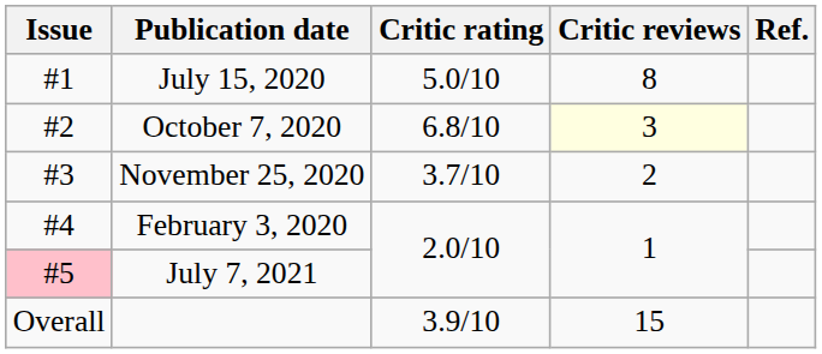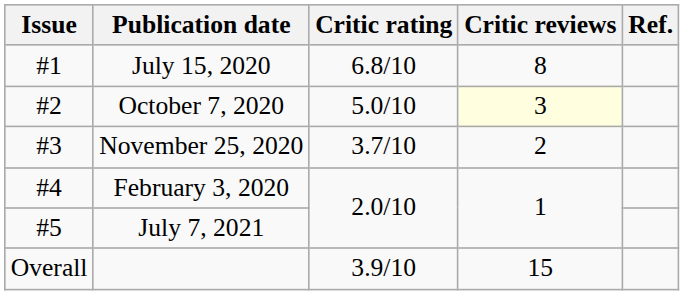July 15, 2020 | Critic rating: 5.0/10 -> 6.8/10
October 7, 2020 | Critic rating: 6.8/10 -> 5.0/10
July 7, 2021 | Issue: pink background -> no background
